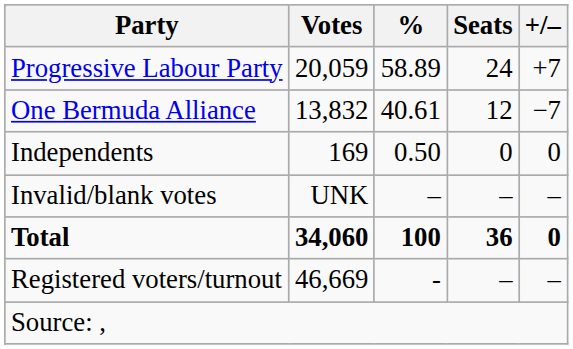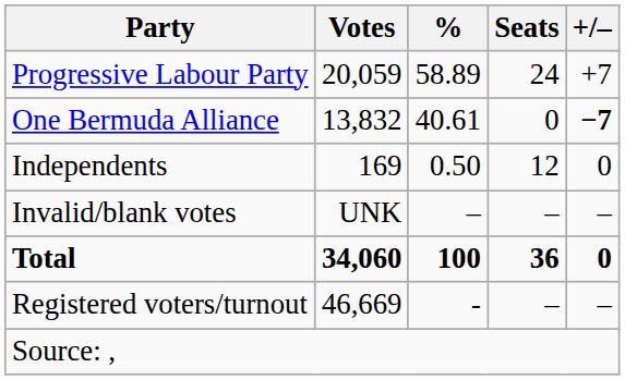One Bermuda Alliance | Seats: 12 -> 0
One Bermuda Alliance | +/–: normal -> bold
Independents | Seats: 0 -> 12
